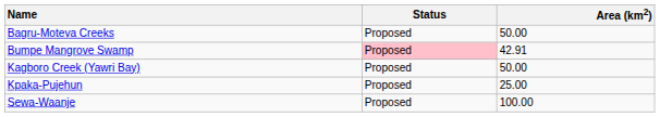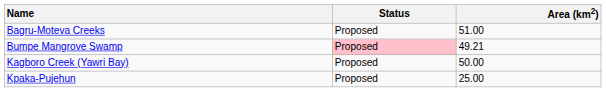Bagru-Moteva Creeks | Area (km2): 50.00 -> 51.00
Bumpe Mangrove Swamp | Area (km2): 42.91 -> 49.21
- row: Sewa-Waanje | Proposed | 100.00
